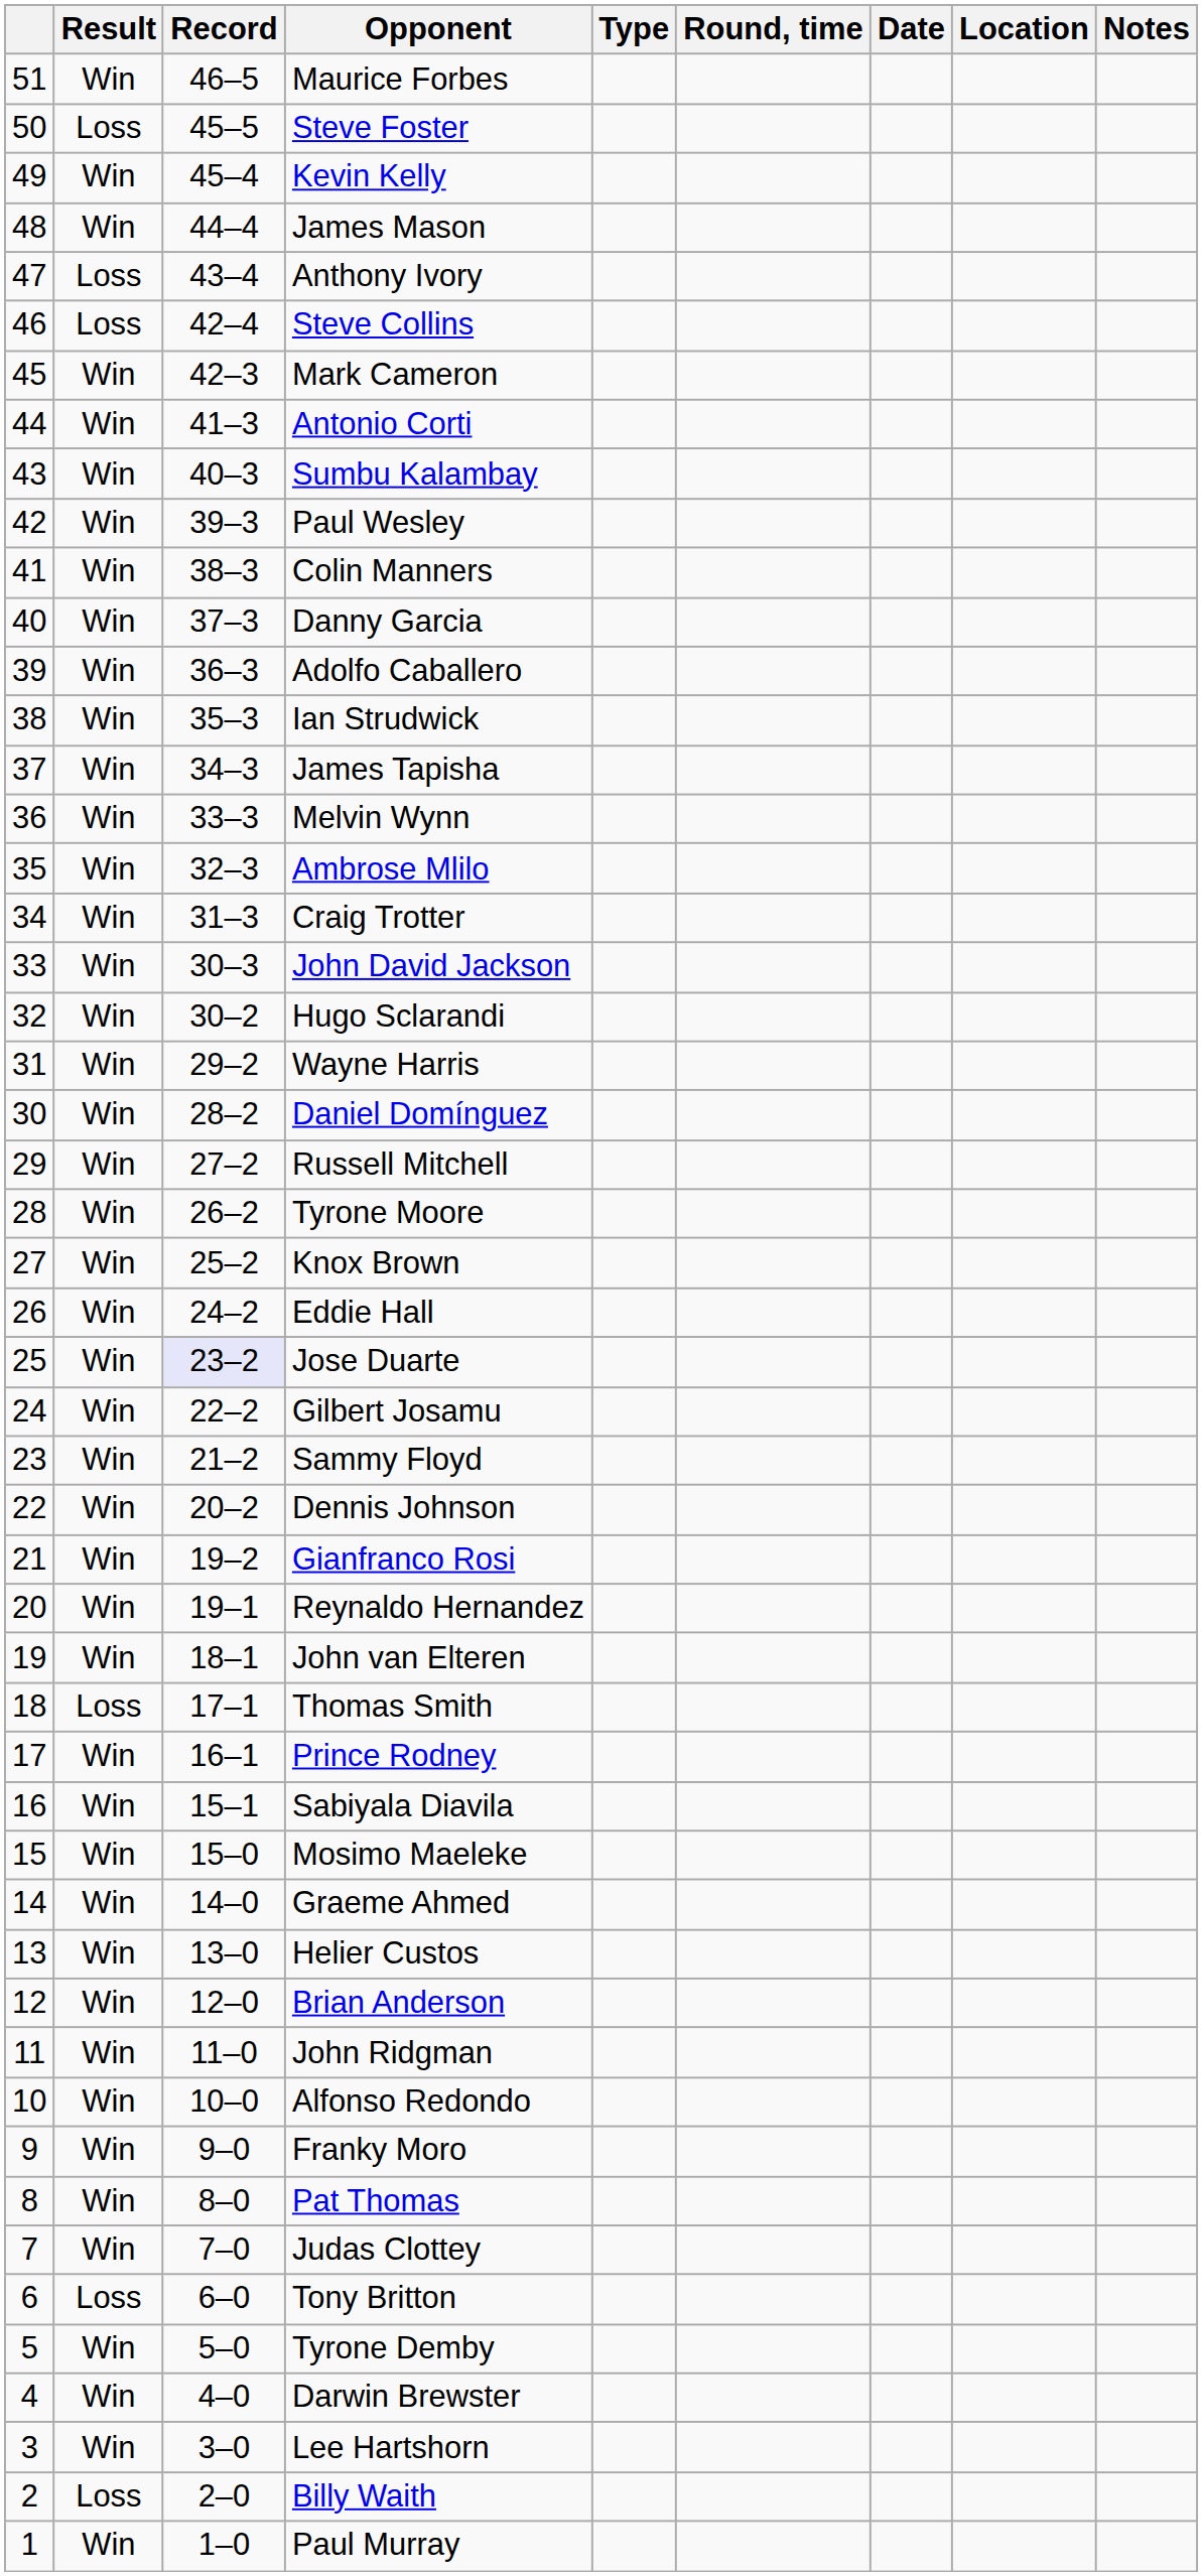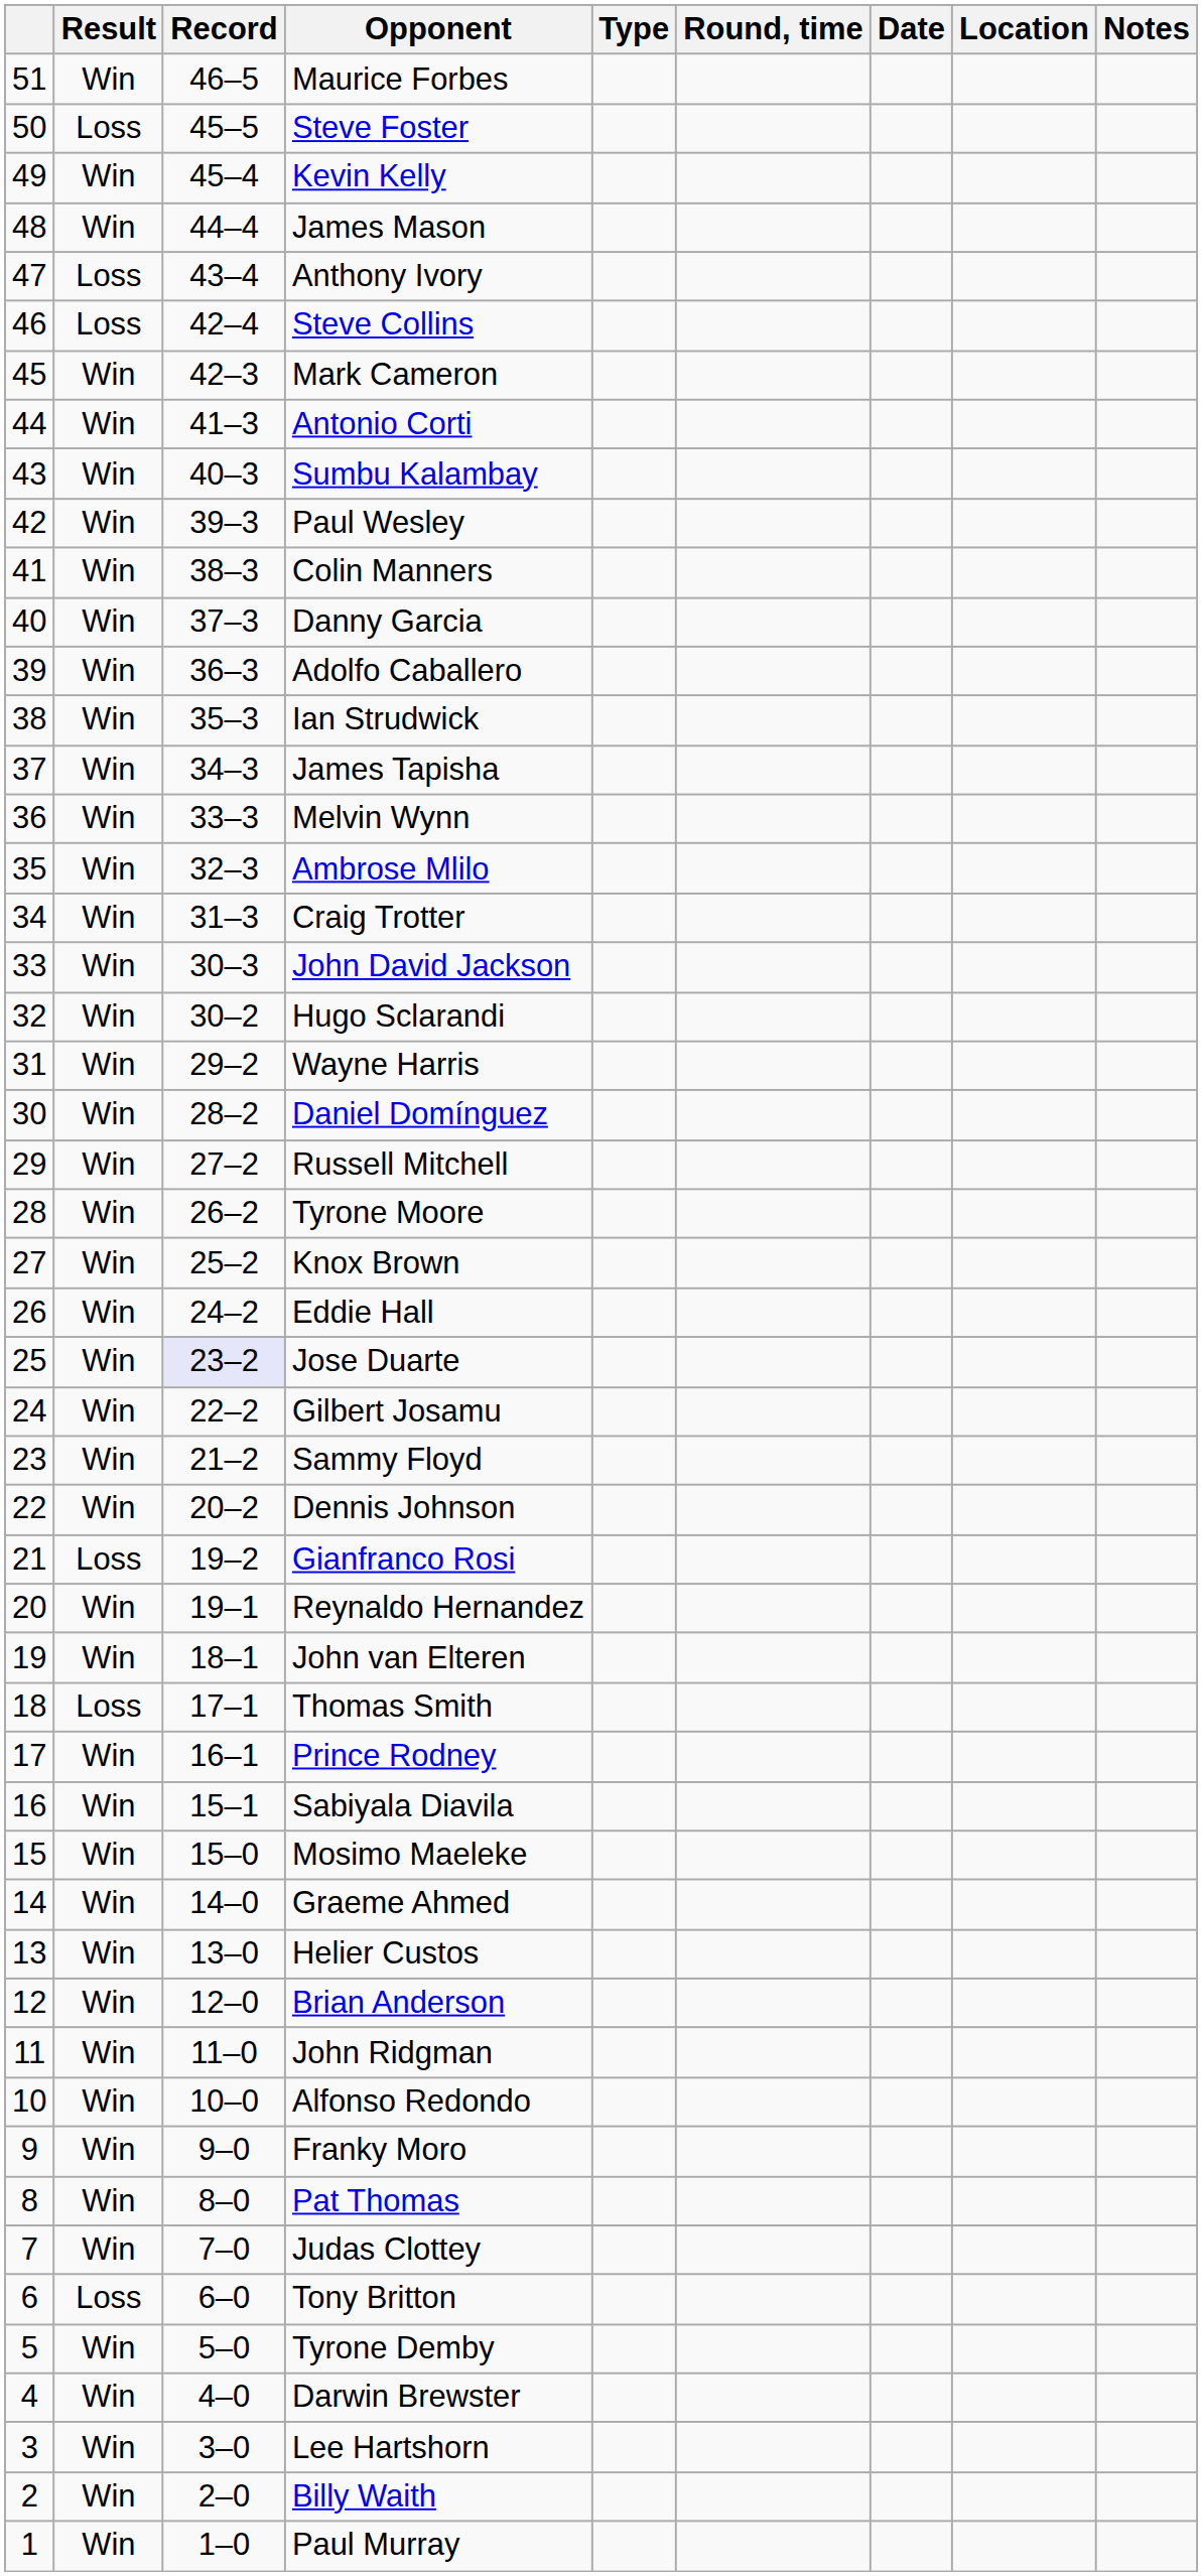Gianfranco Rosi | Result: Win -> Loss
Billy Waith | Result: Loss -> Win
